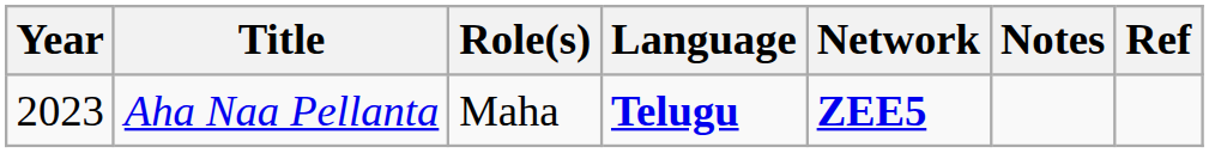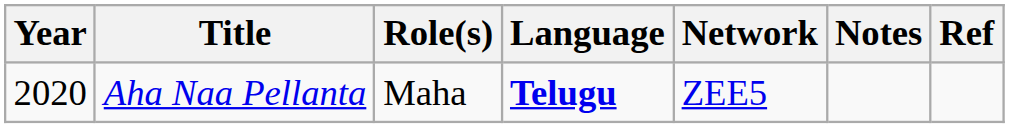Aha Naa Pellanta | Year: 2023 -> 2020
Aha Naa Pellanta | Network: bold -> normal
